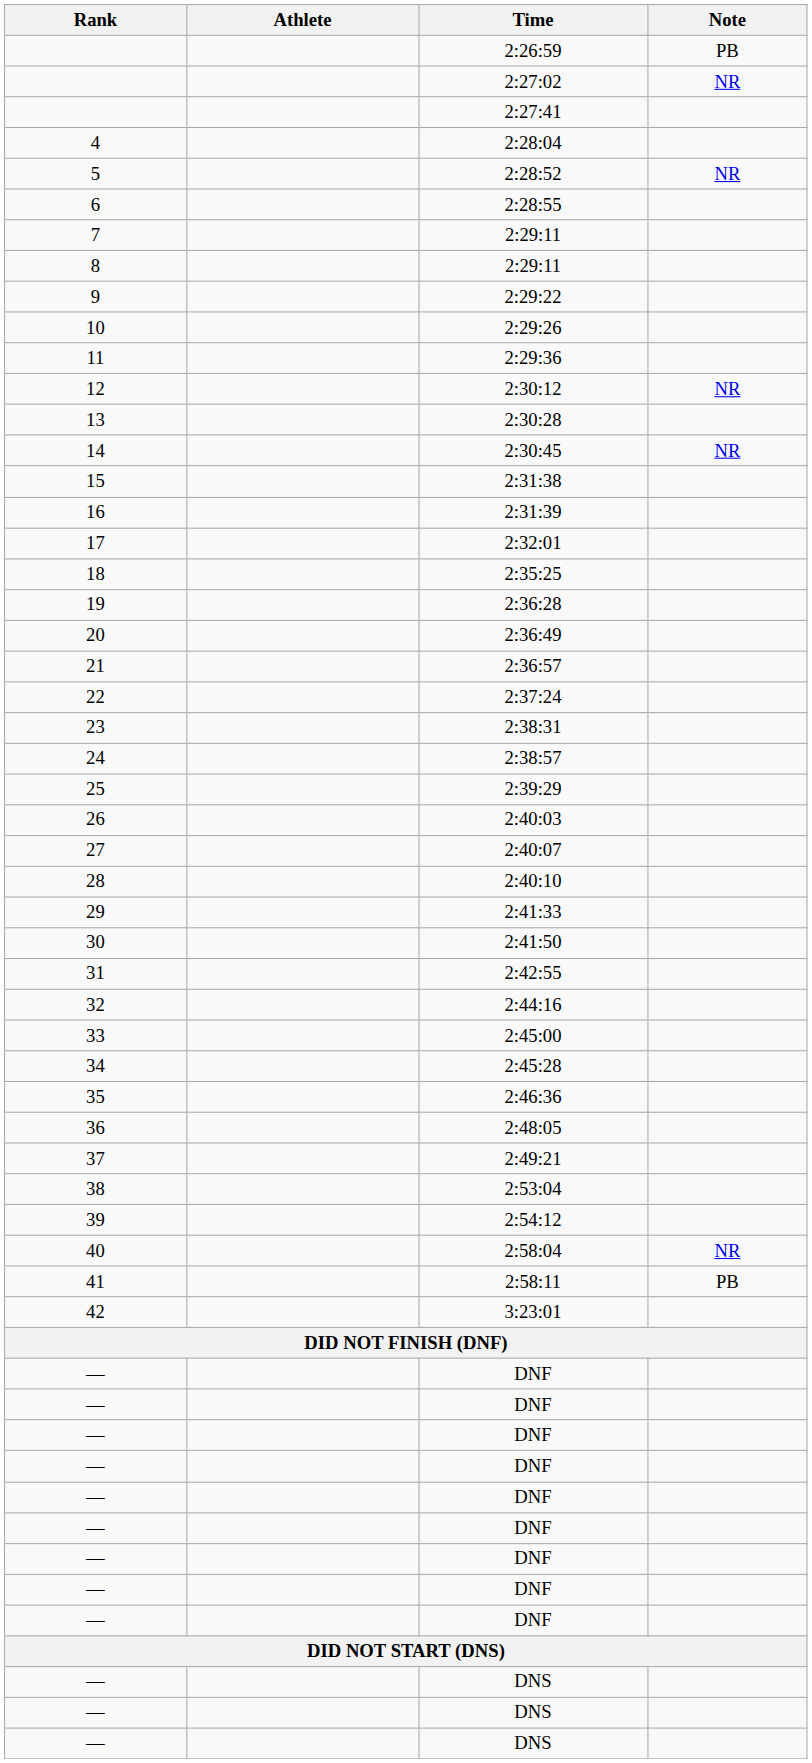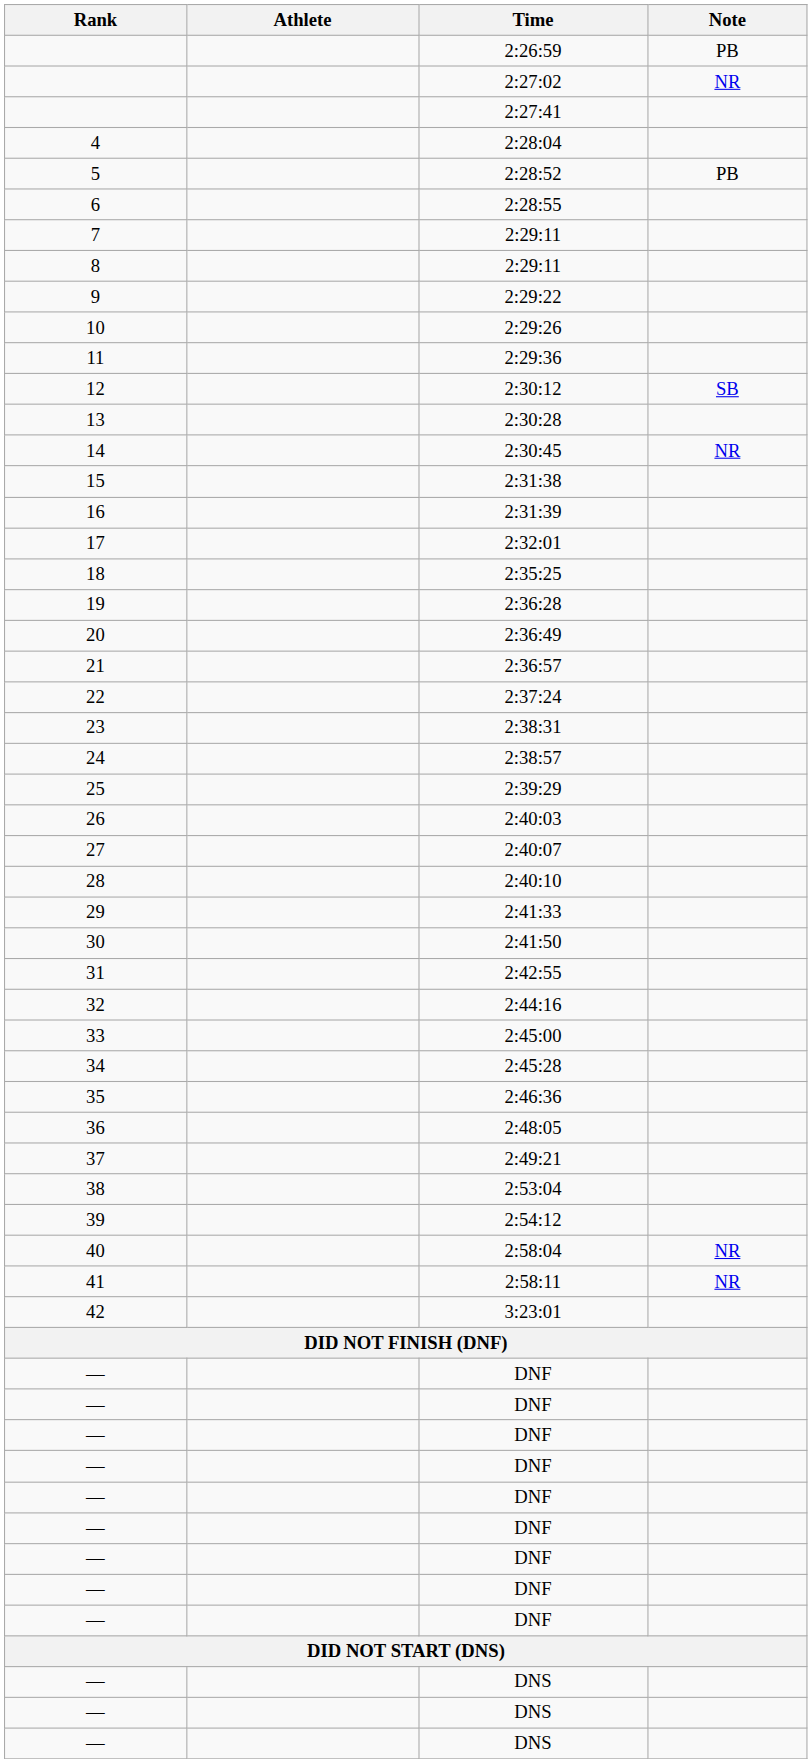2:28:52 | Note: NR -> PB
2:30:12 | Note: NR -> SB
2:58:11 | Note: PB -> NR
